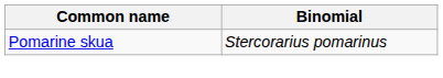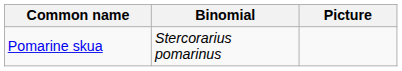+ column: Picture
